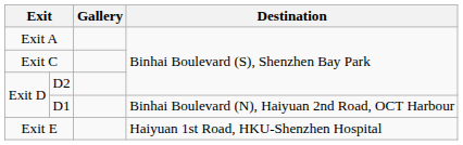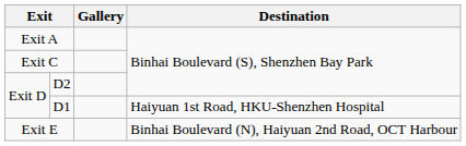D1 | Destination: Binhai Boulevard (N), Haiyuan 2nd Road, OCT Harbour -> Haiyuan 1st Road, HKU-Shenzhen Hospital
Exit E | Destination: Haiyuan 1st Road, HKU-Shenzhen Hospital -> Binhai Boulevard (N), Haiyuan 2nd Road, OCT Harbour
